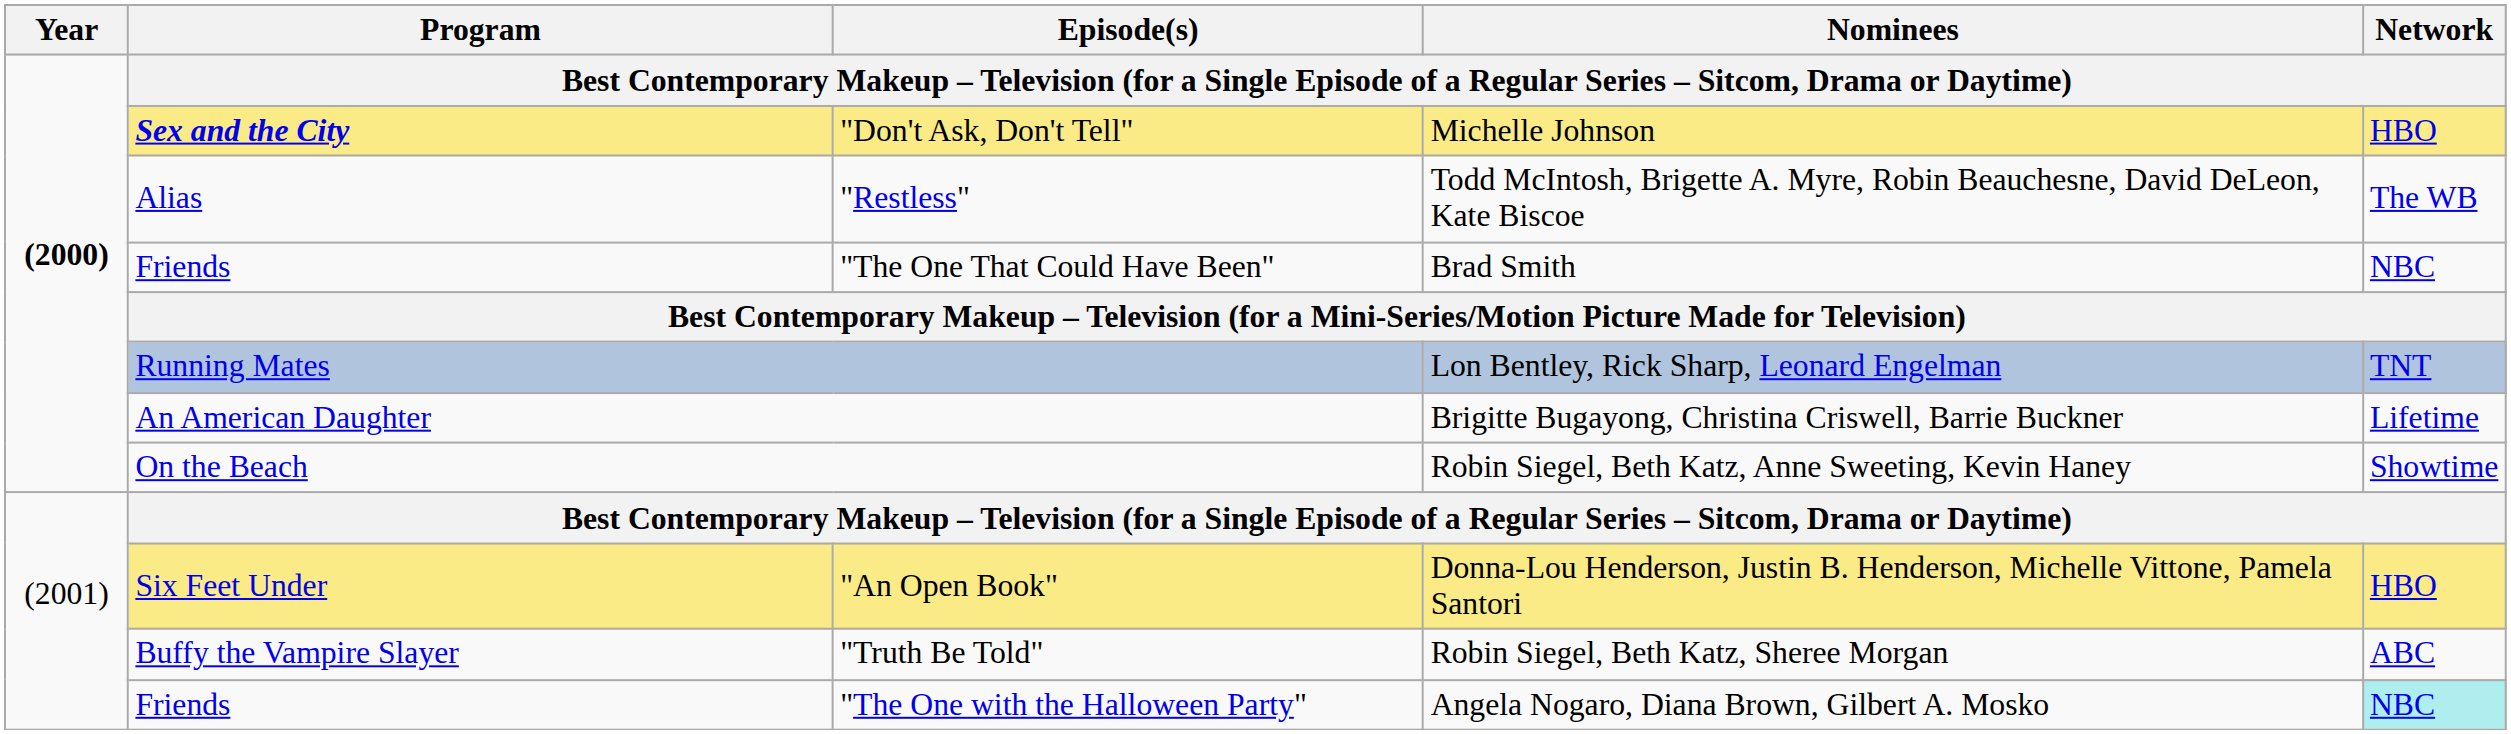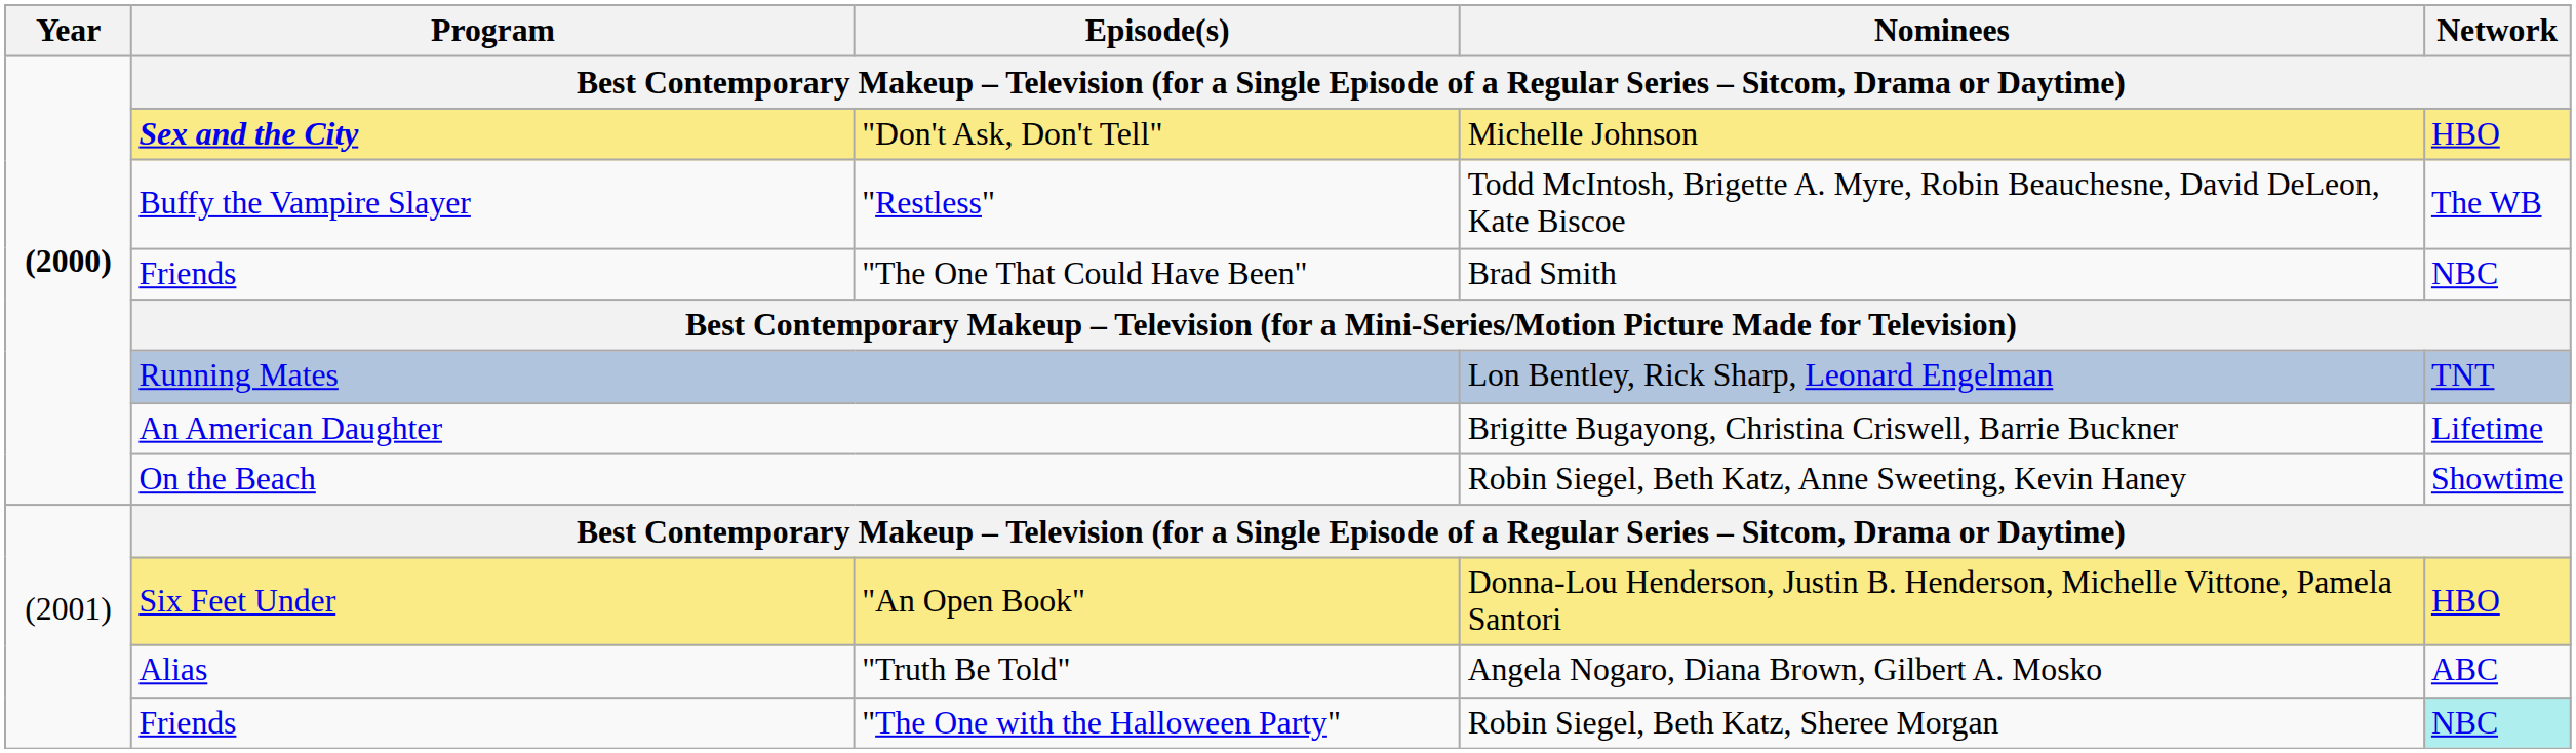"Restless" | Program: Alias -> Buffy the Vampire Slayer
"Truth Be Told" | Program: Buffy the Vampire Slayer -> Alias
"Truth Be Told" | Nominees: Robin Siegel, Beth Katz, Sheree Morgan -> Angela Nogaro, Diana Brown, Gilbert A. Mosko
"The One with the Halloween Party" | Nominees: Angela Nogaro, Diana Brown, Gilbert A. Mosko -> Robin Siegel, Beth Katz, Sheree Morgan
